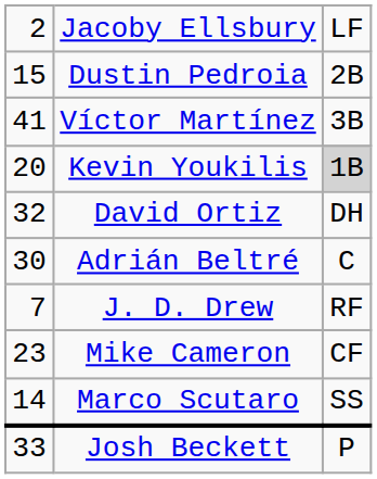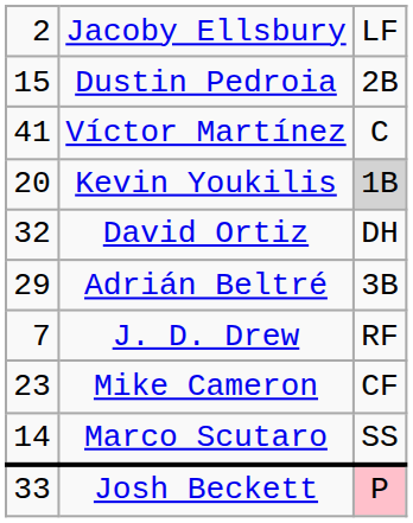Víctor Martínez | column 3: 3B -> C
Adrián Beltré | column 1: 30 -> 29
Adrián Beltré | column 3: C -> 3B
Josh Beckett | column 3: no background -> pink background
